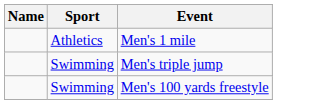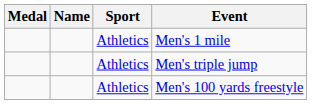+ column: Medal
Men's triple jump | Sport: Swimming -> Athletics
Men's 100 yards freestyle | Sport: Swimming -> Athletics
